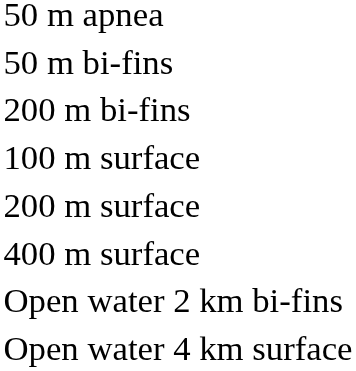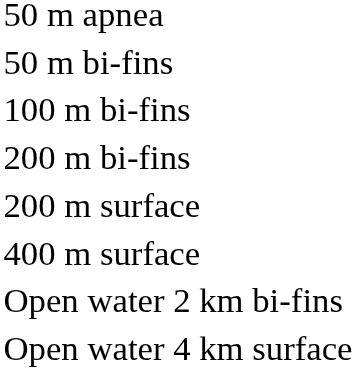+ row: 100 m bi-fins
- row: 100 m surface
